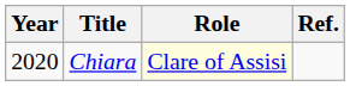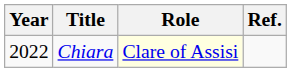Chiara | Year: 2020 -> 2022
